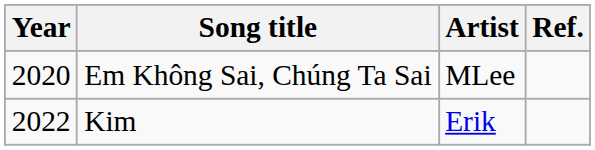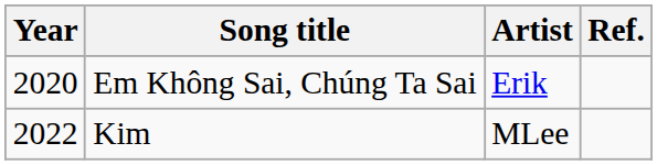Em Không Sai, Chúng Ta Sai | Artist: MLee -> Erik
Kim | Artist: Erik -> MLee
